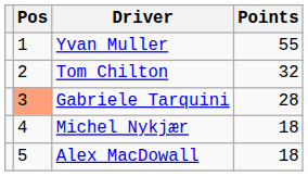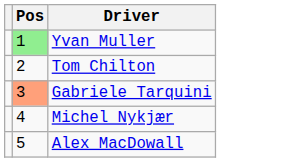- column: Points | 55 | 32 | 28 | 18 | 18
Yvan Muller | Pos: no background -> lightgreen background
